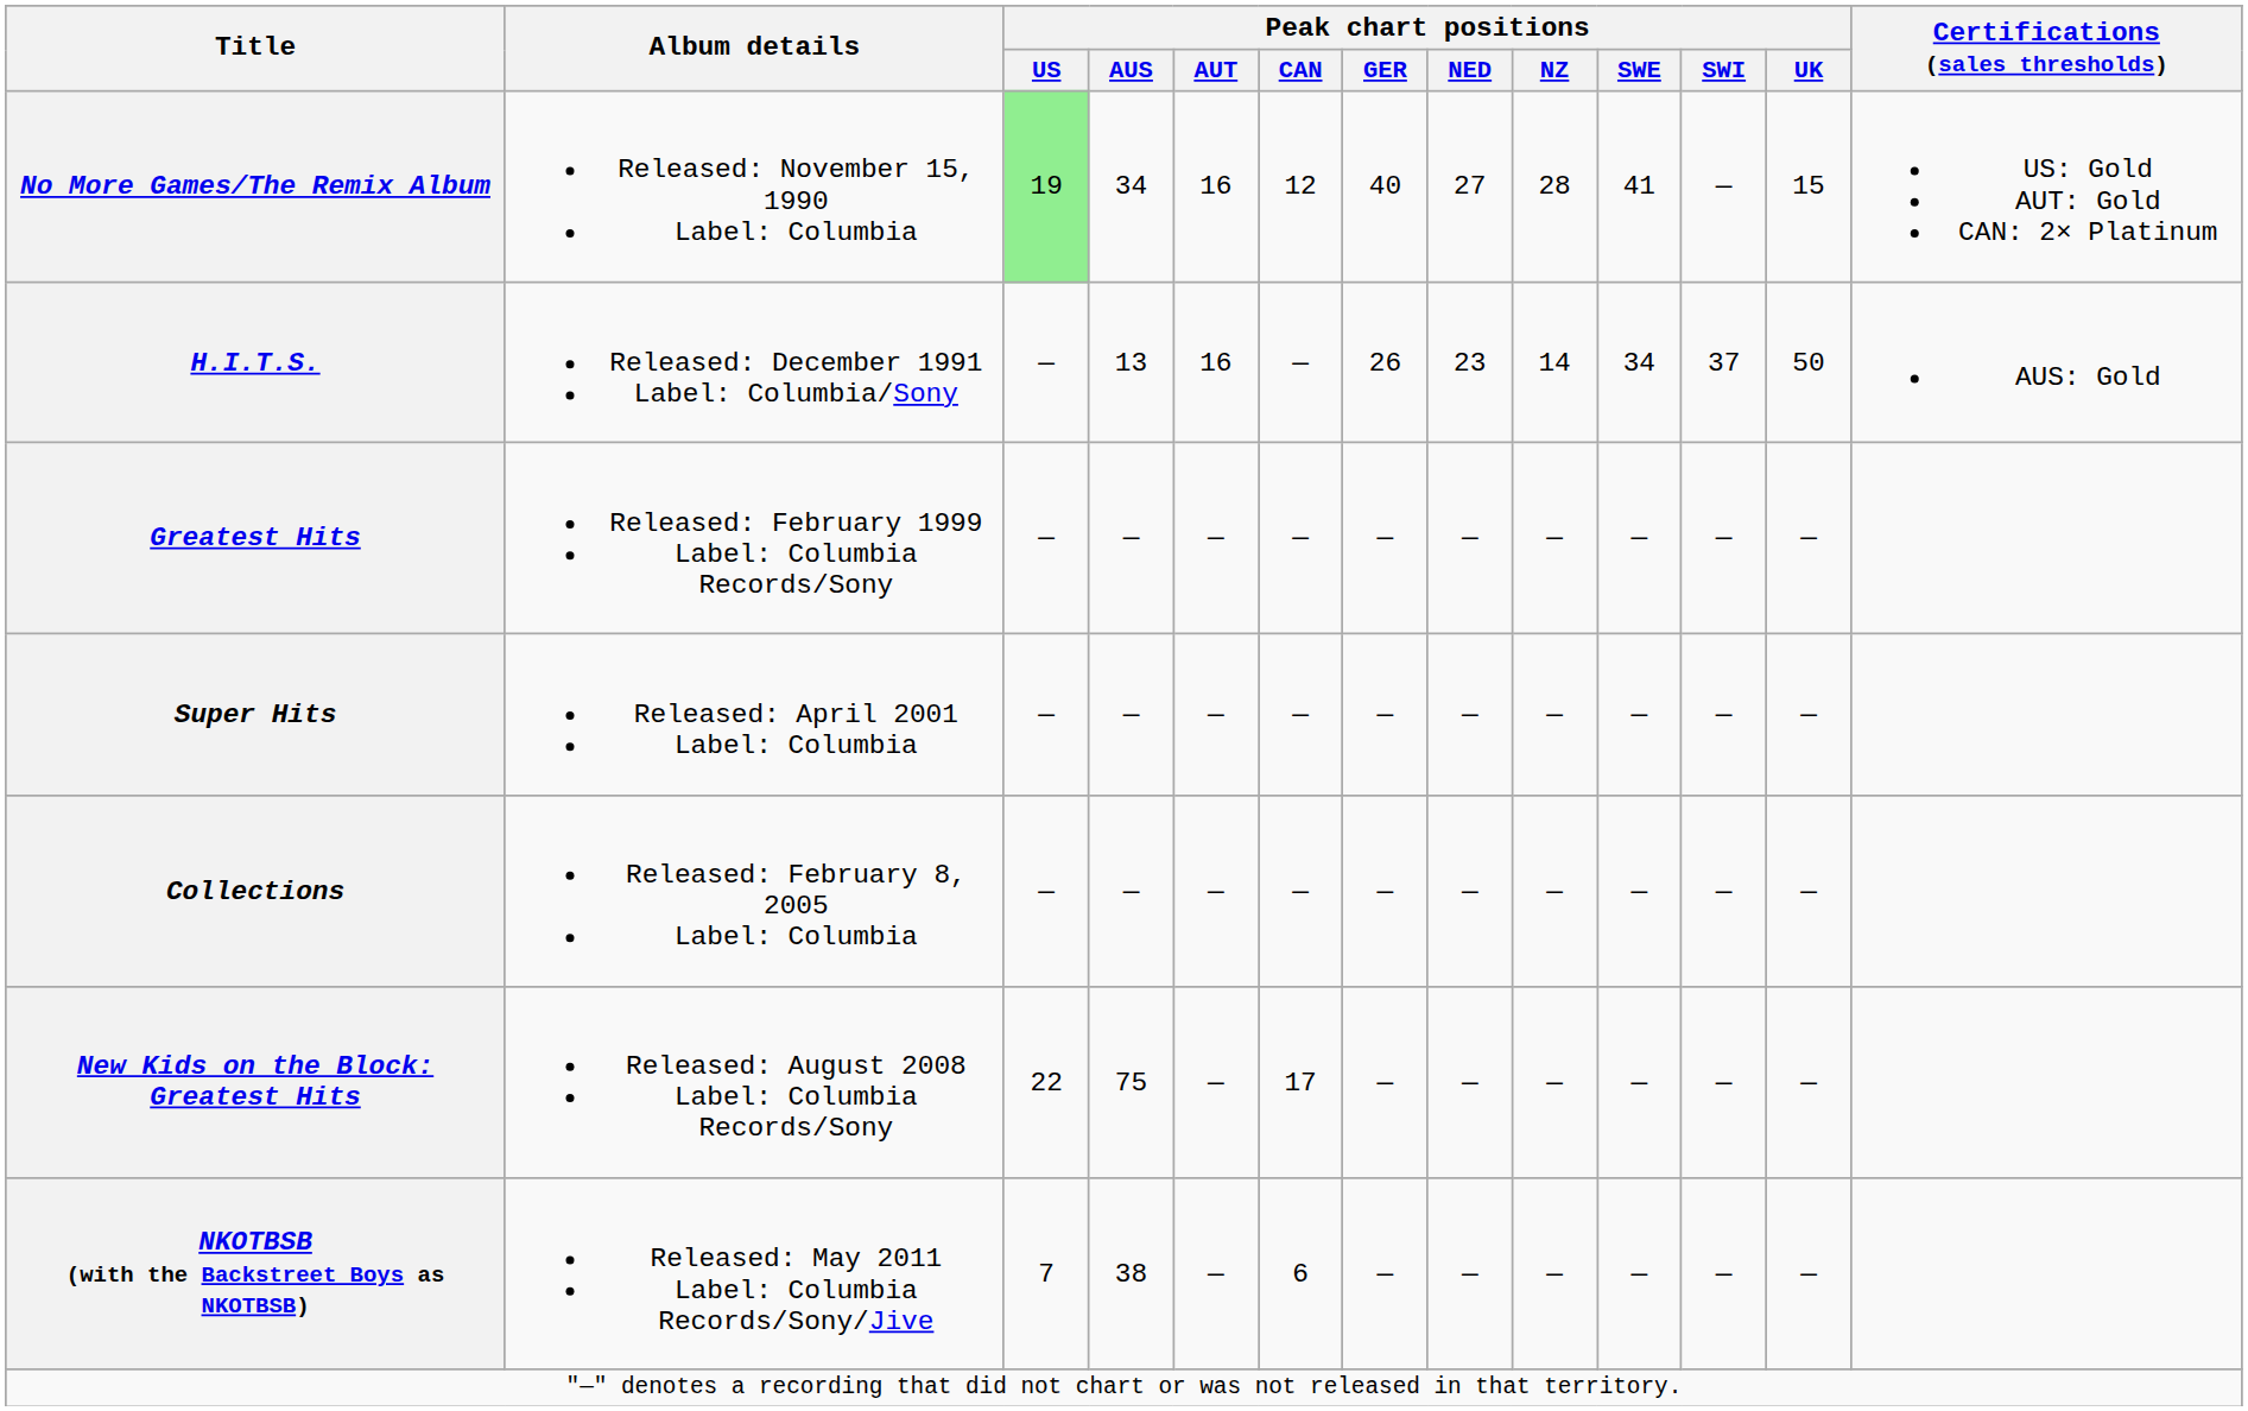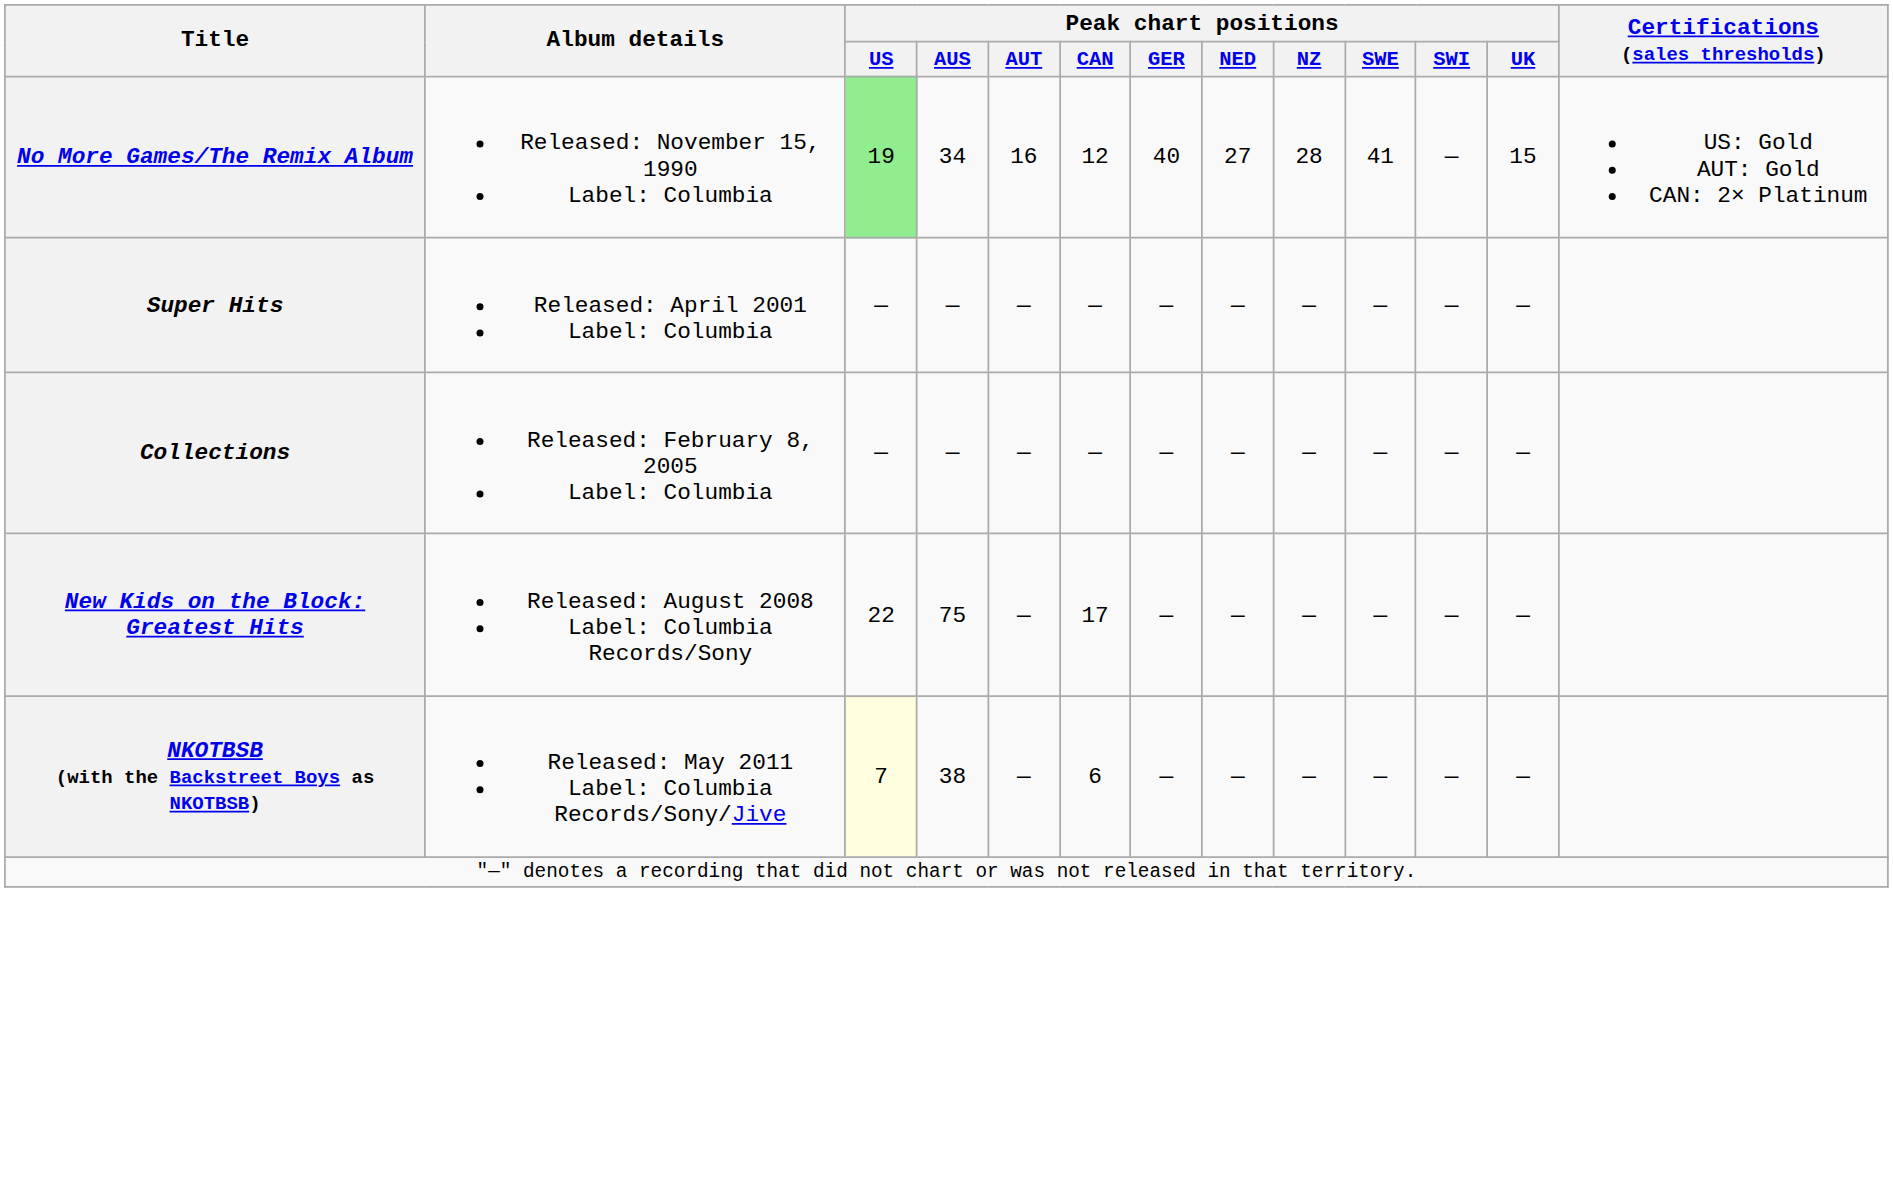- row: H.I.T.S. | Released: December 1991 Label: Columbia/Sony | — | 13 | 16 | — | 26 | 23 | 14 | 34 | 37 | 50 | AUS: Gold
- row: Greatest Hits | Released: February 1999 Label: Columbia Records/Sony | — | — | — | — | — | — | — | — | — | —
NKOTBSB (with the Backstreet Boys as NKOTBSB) | Peak chart positions / US: no background -> lightyellow background
